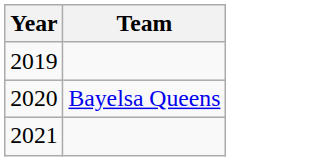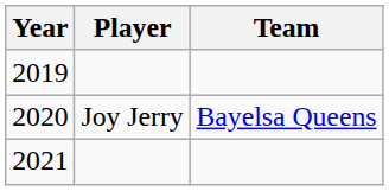+ column: Player | Joy Jerry
